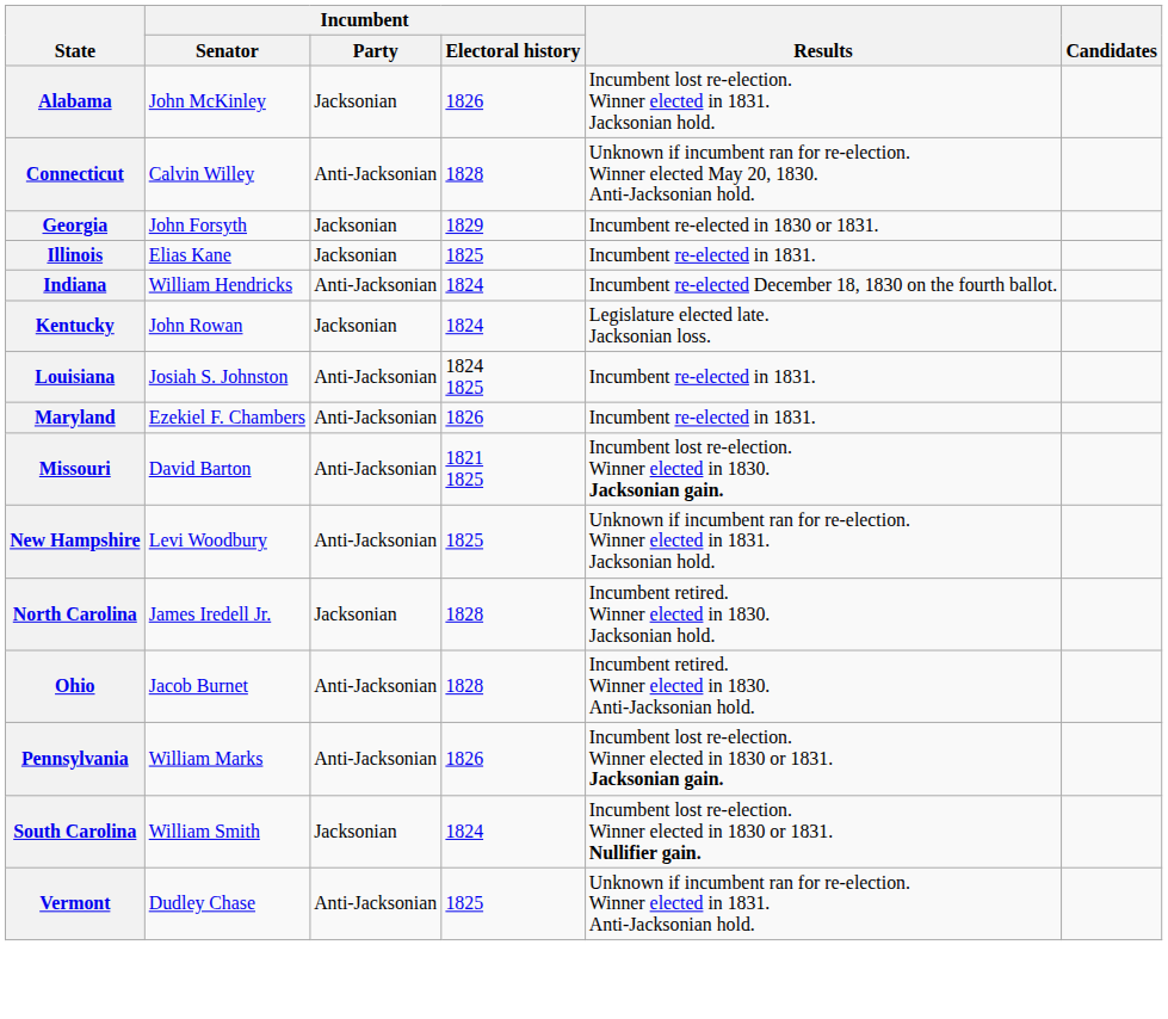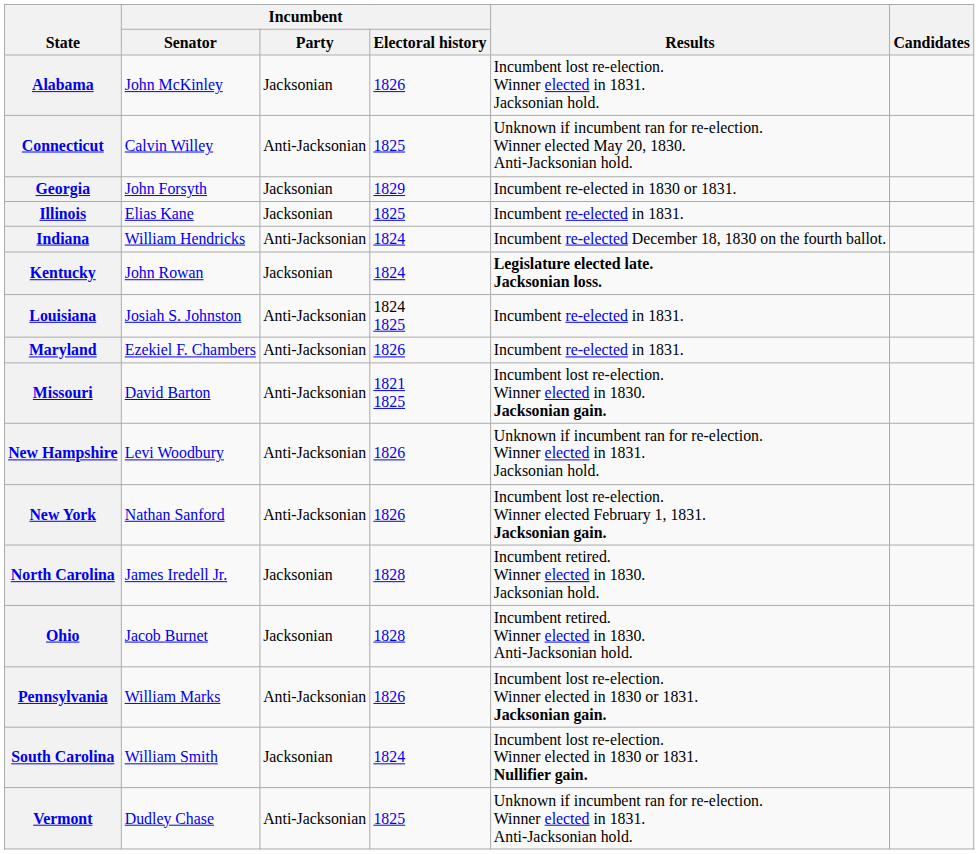Connecticut | Incumbent / Electoral history: 1828 -> 1825
Kentucky | Results: normal -> bold
New Hampshire | Incumbent / Electoral history: 1825 -> 1826
+ row: New York | Nathan Sanford | Anti-Jacksonian | 1826 | Incumbent lost re-election. Winner elected February 1, 1831. Jacksonian gain.
Ohio | Incumbent / Party: Anti-Jacksonian -> Jacksonian
